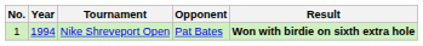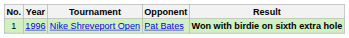Nike Shreveport Open | Year: 1994 -> 1996
